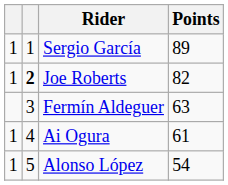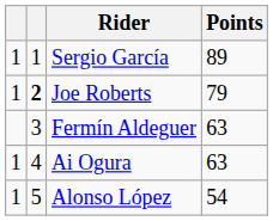Joe Roberts | Points: 82 -> 79
Ai Ogura | Points: 61 -> 63
